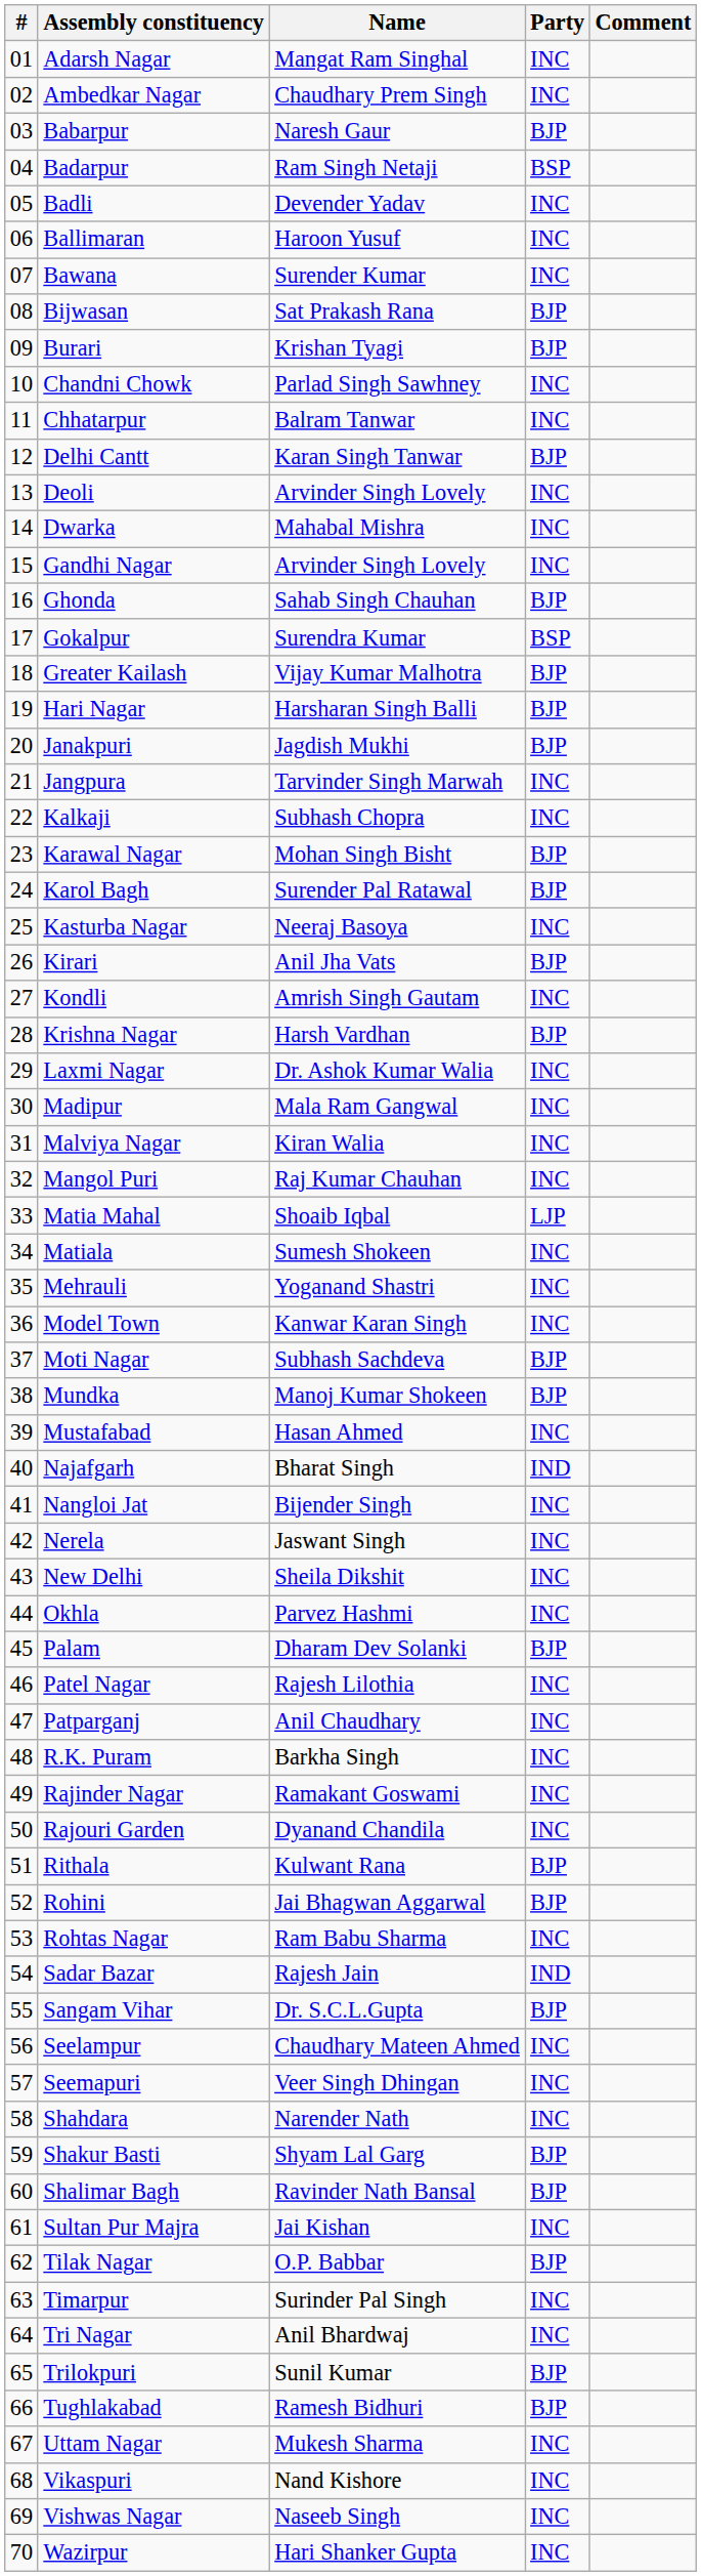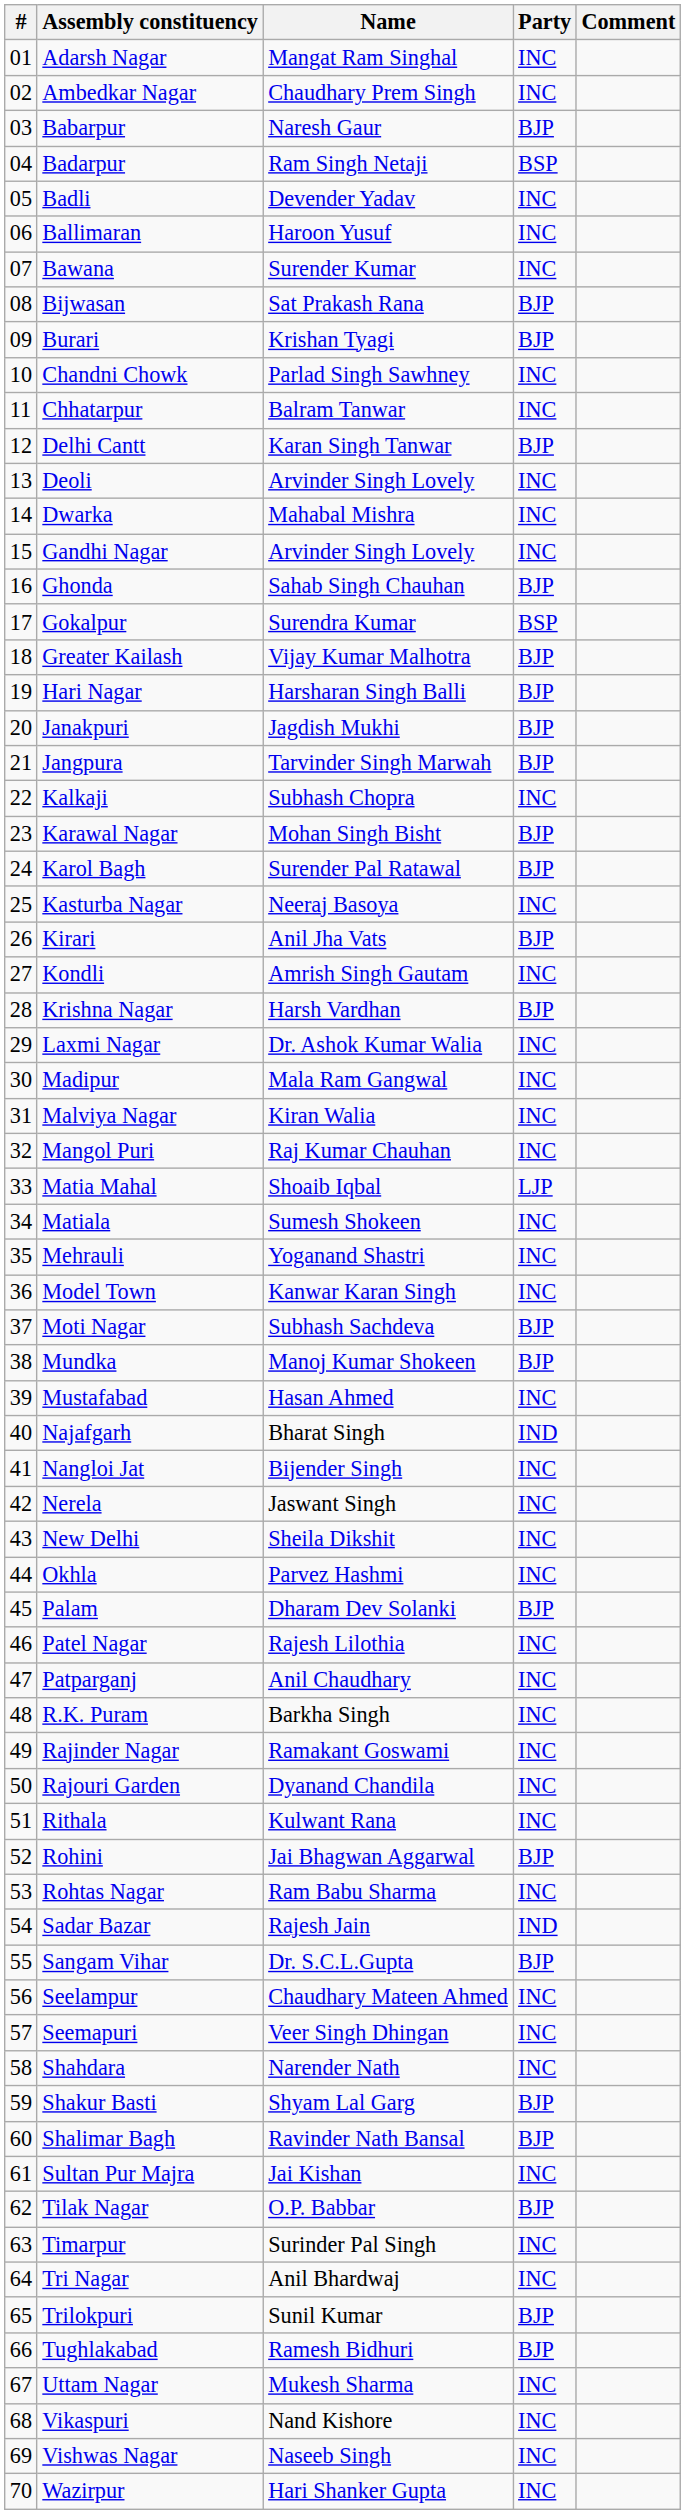Jangpura | Party: INC -> BJP
Rithala | Party: BJP -> INC
